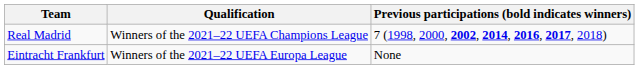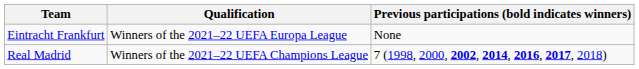rows swapped: Real Madrid <-> Eintracht Frankfurt
